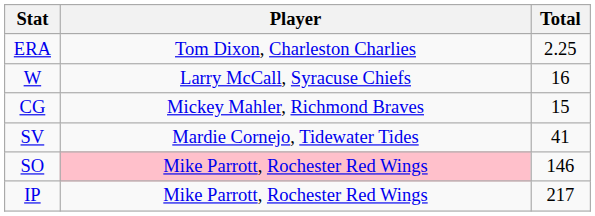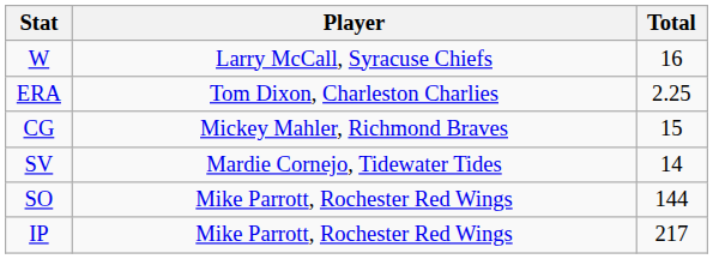rows swapped: W <-> ERA
SV | Total: 41 -> 14
SO | Player: pink background -> no background
SO | Total: 146 -> 144
